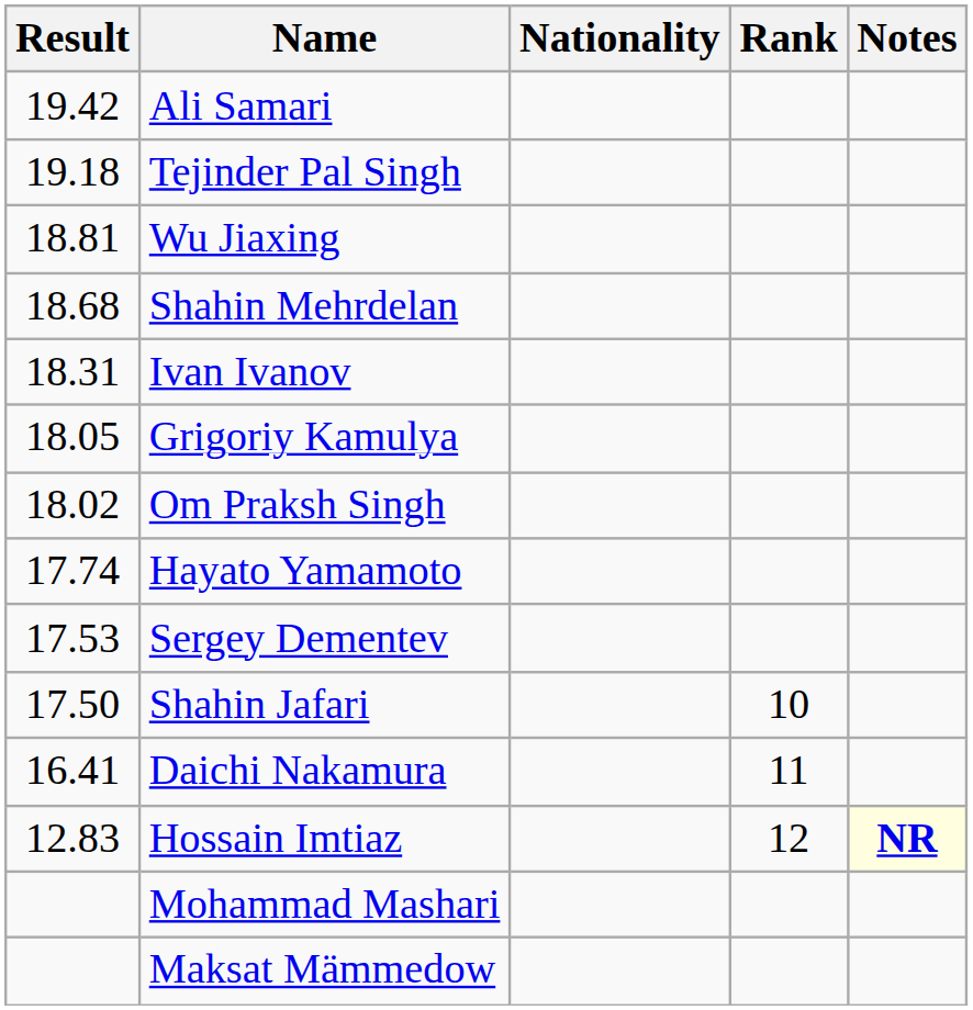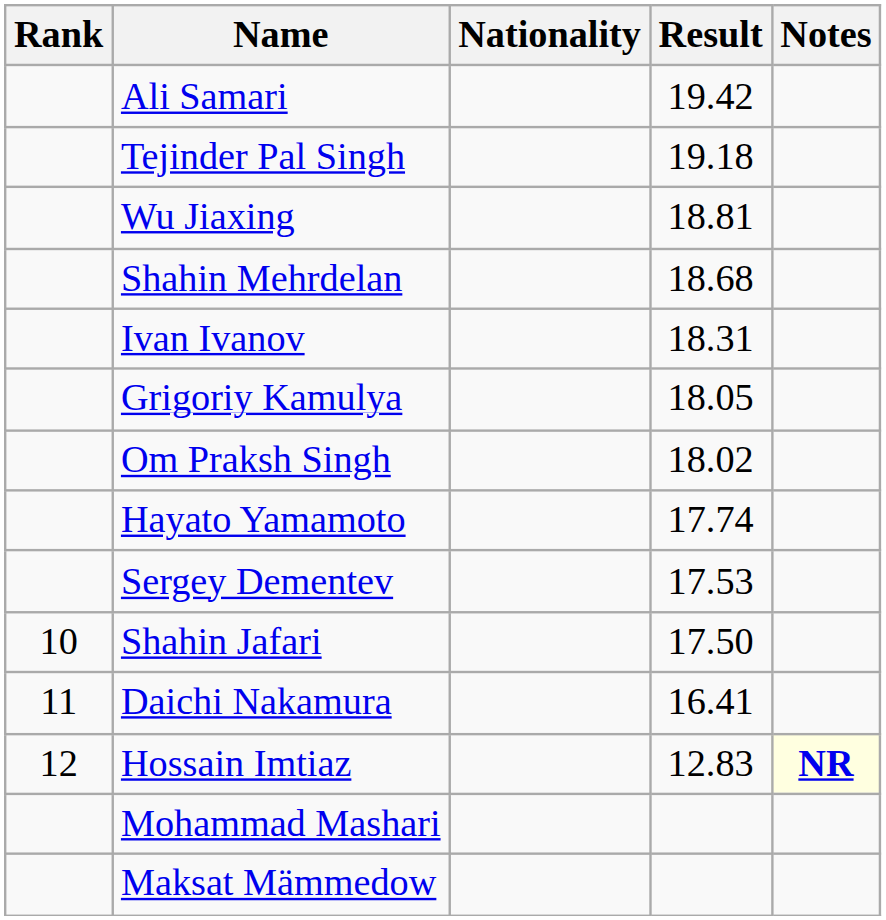columns swapped: Rank <-> Result
